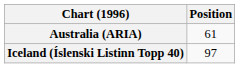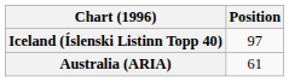rows swapped: Australia (ARIA) <-> Iceland (Íslenski Listinn Topp 40)
